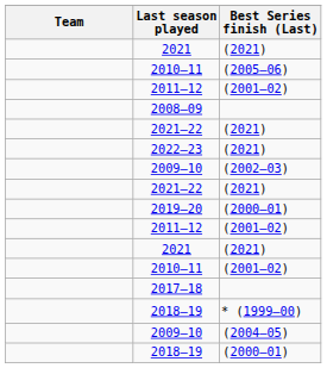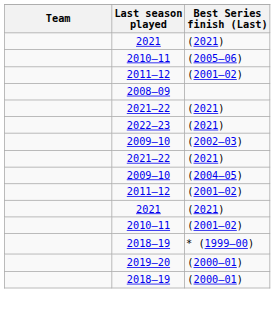rows swapped: 2019–20 <-> 2009–10 / (2004–05)
- row: 2017–18
